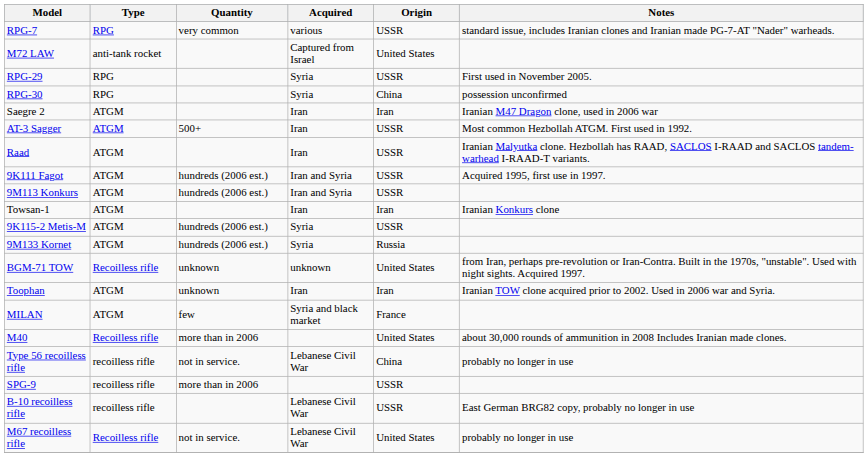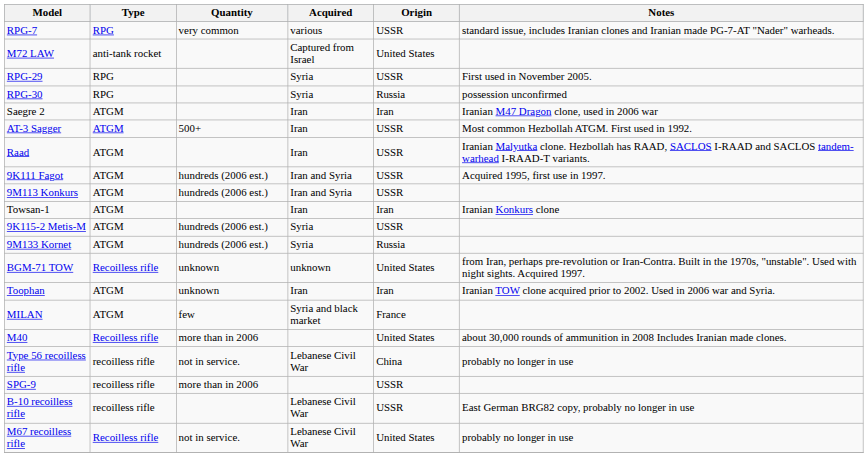RPG-30 | Origin: China -> Russia
